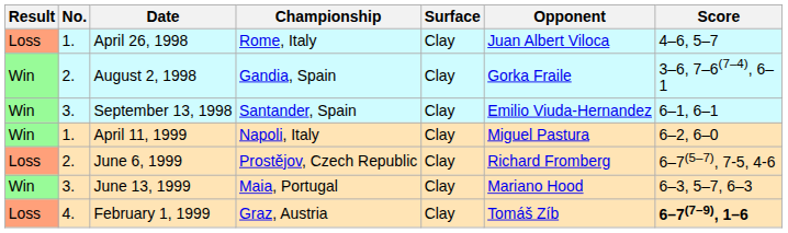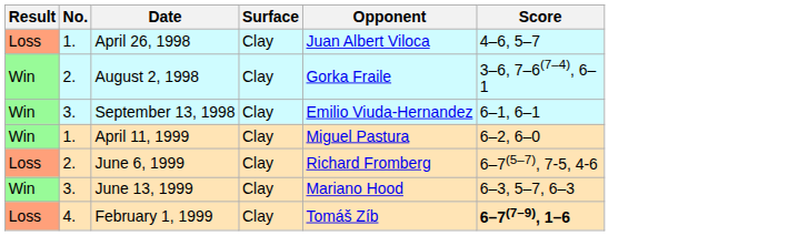- column: Championship | Rome, Italy | Gandia, Spain | Santander, Spain | Napoli, Italy | Prostějov, Czech Republic | Maia, Portugal | Graz, Austria
